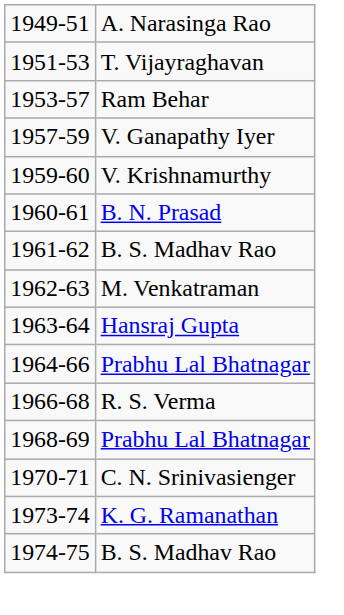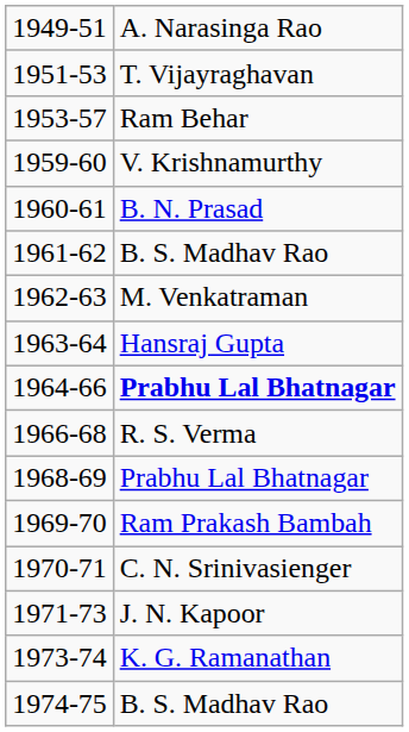- row: 1957-59 | V. Ganapathy Iyer
1964-66 | column 2: normal -> bold
+ row: 1969-70 | Ram Prakash Bambah
+ row: 1971-73 | J. N. Kapoor
